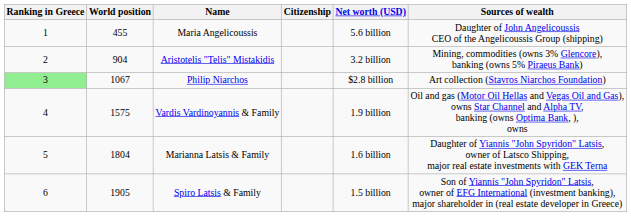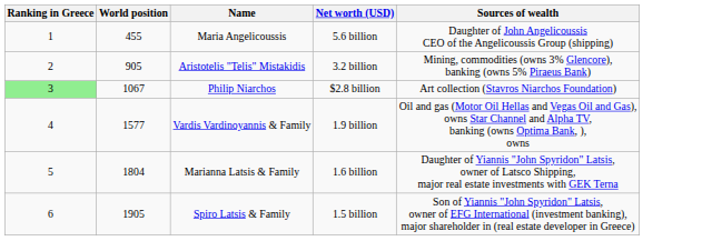- column: Citizenship
Aristotelis "Telis" Mistakidis | World position: 904 -> 905
Vardis Vardinoyannis & Family | World position: 1575 -> 1577
